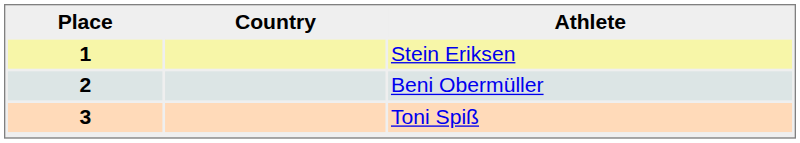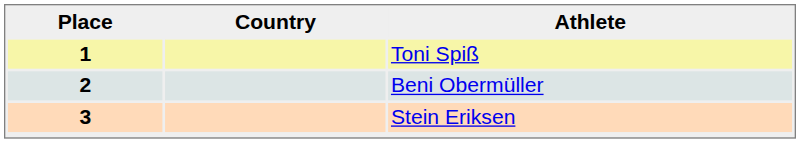1 | Athlete: Stein Eriksen -> Toni Spiß
3 | Athlete: Toni Spiß -> Stein Eriksen
